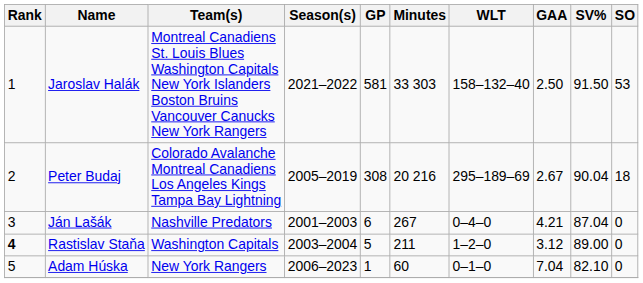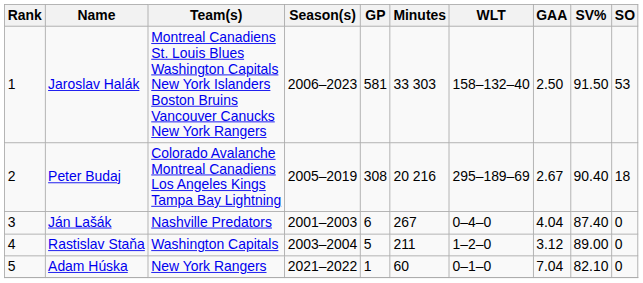Jaroslav Halák | Season(s): 2021–2022 -> 2006–2023
Peter Budaj | SV%: 90.04 -> 90.40
Ján Lašák | GAA: 4.21 -> 4.04
Ján Lašák | SV%: 87.04 -> 87.40
Rastislav Staňa | Rank: bold -> normal
Adam Húska | Season(s): 2006–2023 -> 2021–2022
